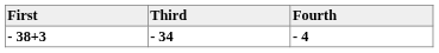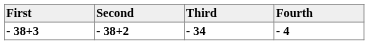+ column: Second | - 38+2
